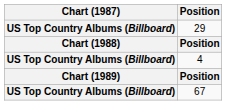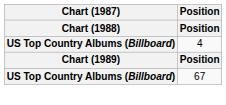- row: US Top Country Albums (Billboard) | 29
